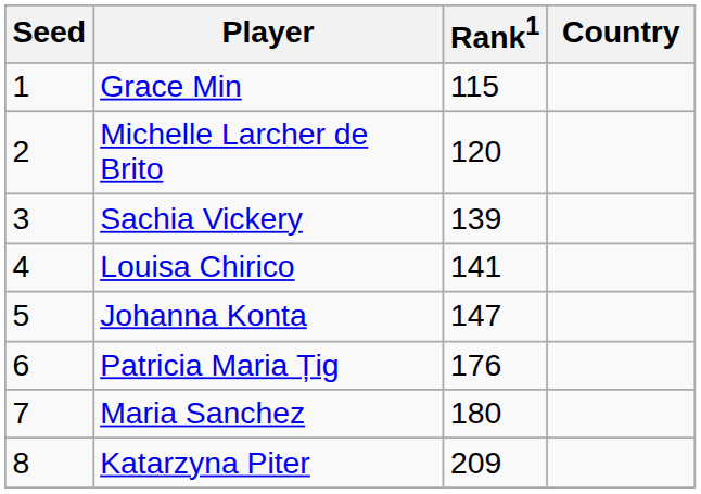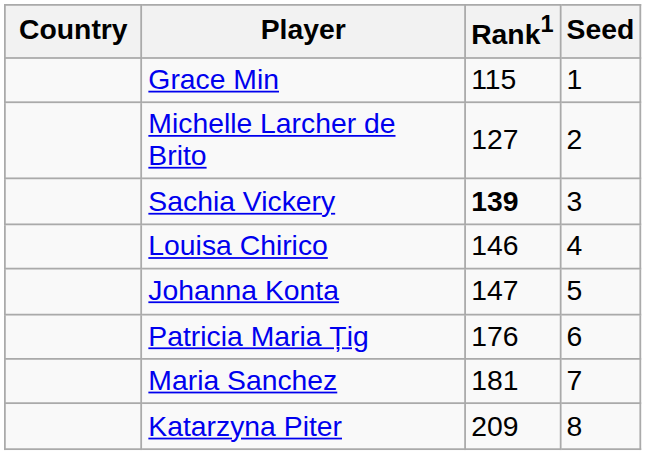columns swapped: Country <-> Seed
Michelle Larcher de Brito | Rank1: 120 -> 127
Sachia Vickery | Rank1: normal -> bold
Louisa Chirico | Rank1: 141 -> 146
Maria Sanchez | Rank1: 180 -> 181
